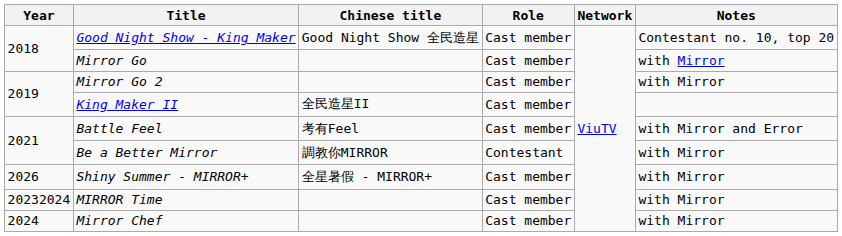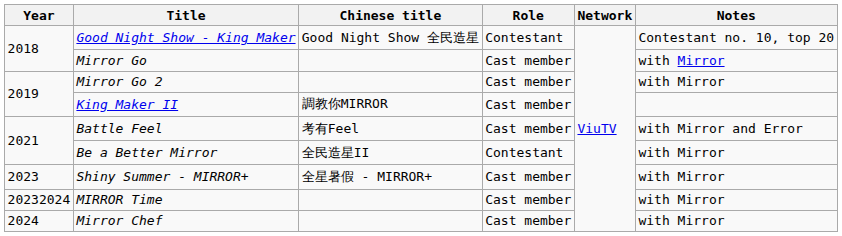Good Night Show - King Maker | Role: Cast member -> Contestant
King Maker II | Chinese title: 全民造星II -> 調教你MIRROR
Be a Better Mirror | Chinese title: 調教你MIRROR -> 全民造星II
Shiny Summer - MIRROR+ | Year: 2026 -> 2023
